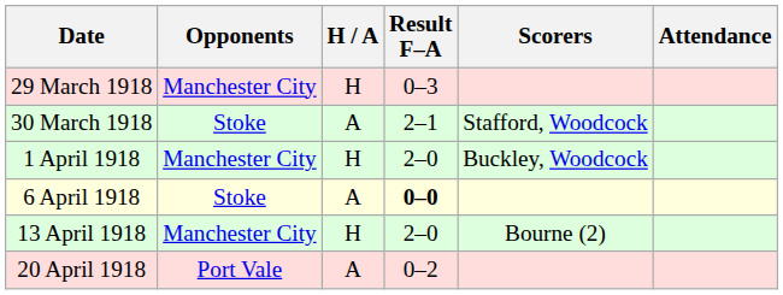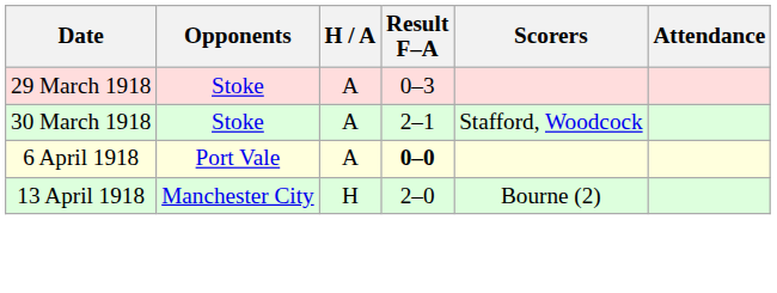29 March 1918 | Opponents: Manchester City -> Stoke
29 March 1918 | H / A: H -> A
- row: 1 April 1918 | Manchester City | H | 2–0 | Buckley, Woodcock
6 April 1918 | Opponents: Stoke -> Port Vale
- row: 20 April 1918 | Port Vale | A | 0–2
